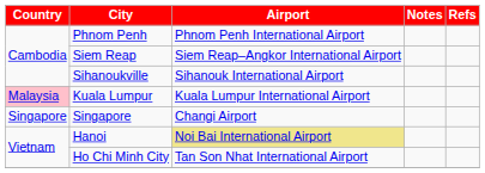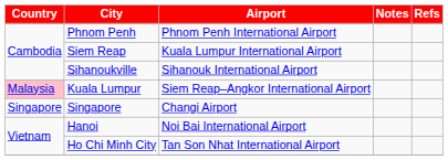Siem Reap | Airport: Siem Reap–Angkor International Airport -> Kuala Lumpur International Airport
Kuala Lumpur | Airport: Kuala Lumpur International Airport -> Siem Reap–Angkor International Airport
Hanoi | Airport: khaki background -> no background
